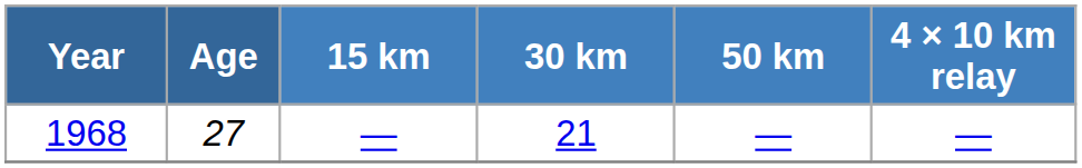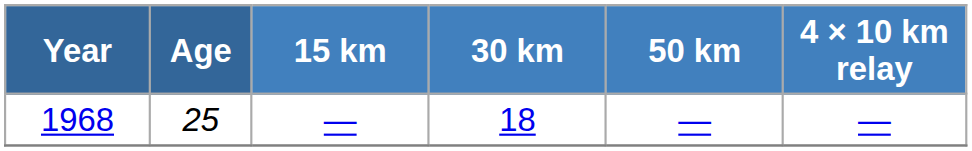1968 | Age: 27 -> 25
1968 | 30 km: 21 -> 18
